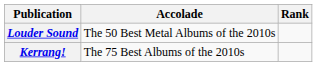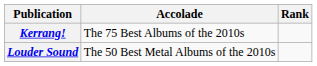rows swapped: Kerrang! <-> Louder Sound
